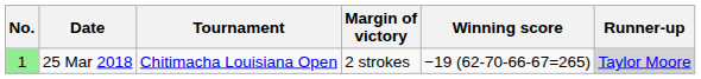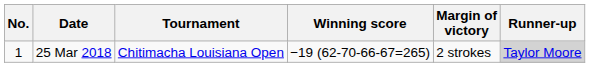columns swapped: Winning score <-> Margin of victory
25 Mar 2018 | No.: lightgreen background -> no background
